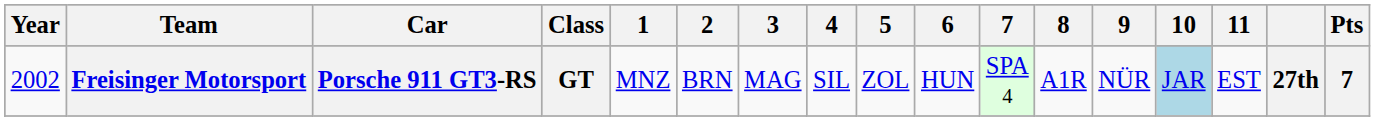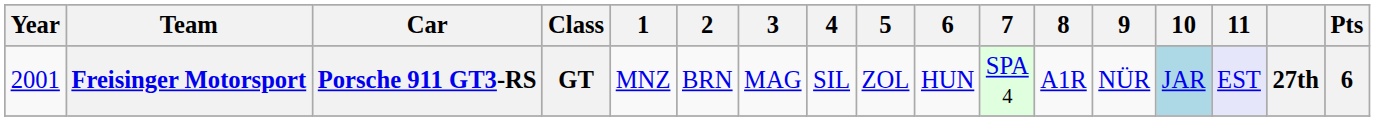Freisinger Motorsport | Year: 2002 -> 2001
Freisinger Motorsport | 11: no background -> lavender background
Freisinger Motorsport | Pts: 7 -> 6
